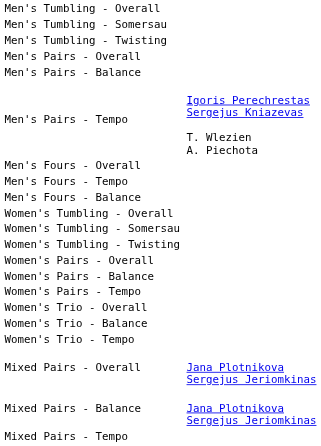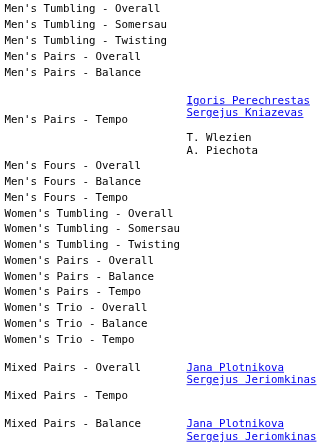rows swapped: Men's Fours - Balance <-> Men's Fours - Tempo
rows swapped: Mixed Pairs - Balance <-> Mixed Pairs - Tempo
